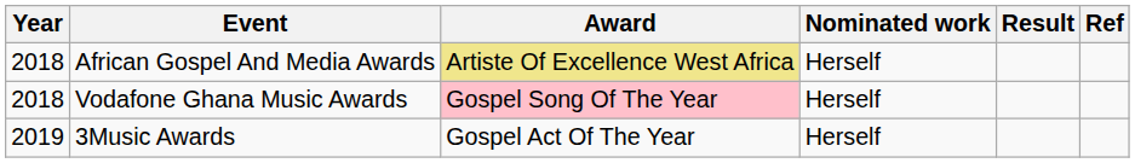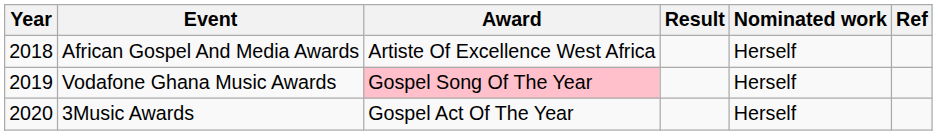columns swapped: Nominated work <-> Result
African Gospel And Media Awards | Award: khaki background -> no background
Vodafone Ghana Music Awards | Year: 2018 -> 2019
3Music Awards | Year: 2019 -> 2020
